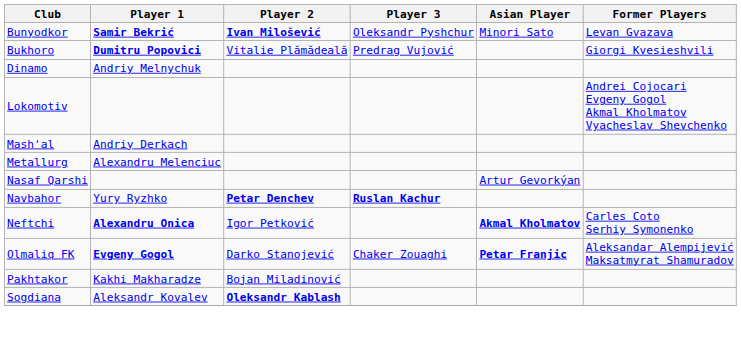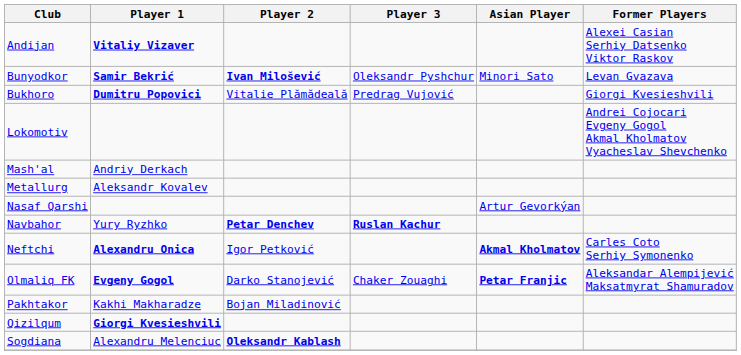+ row: Andijan | Vitaliy Vizaver | Alexei Casian Serhiy Datsenko Viktor Raskov
- row: Dinamo | Andriy Melnychuk
Metallurg | Player 1: Alexandru Melenciuc -> Aleksandr Kovalev
+ row: Qizilqum | Giorgi Kvesieshvili
Sogdiana | Player 1: Aleksandr Kovalev -> Alexandru Melenciuc
